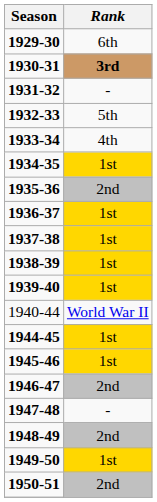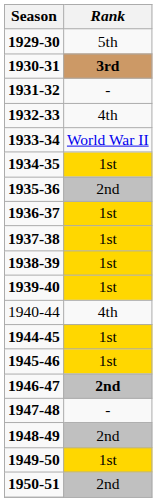1929-30 | Rank: 6th -> 5th
1932-33 | Rank: 5th -> 4th
1933-34 | Rank: 4th -> World War II
1940-44 | Rank: World War II -> 4th
1946-47 | Rank: normal -> bold
